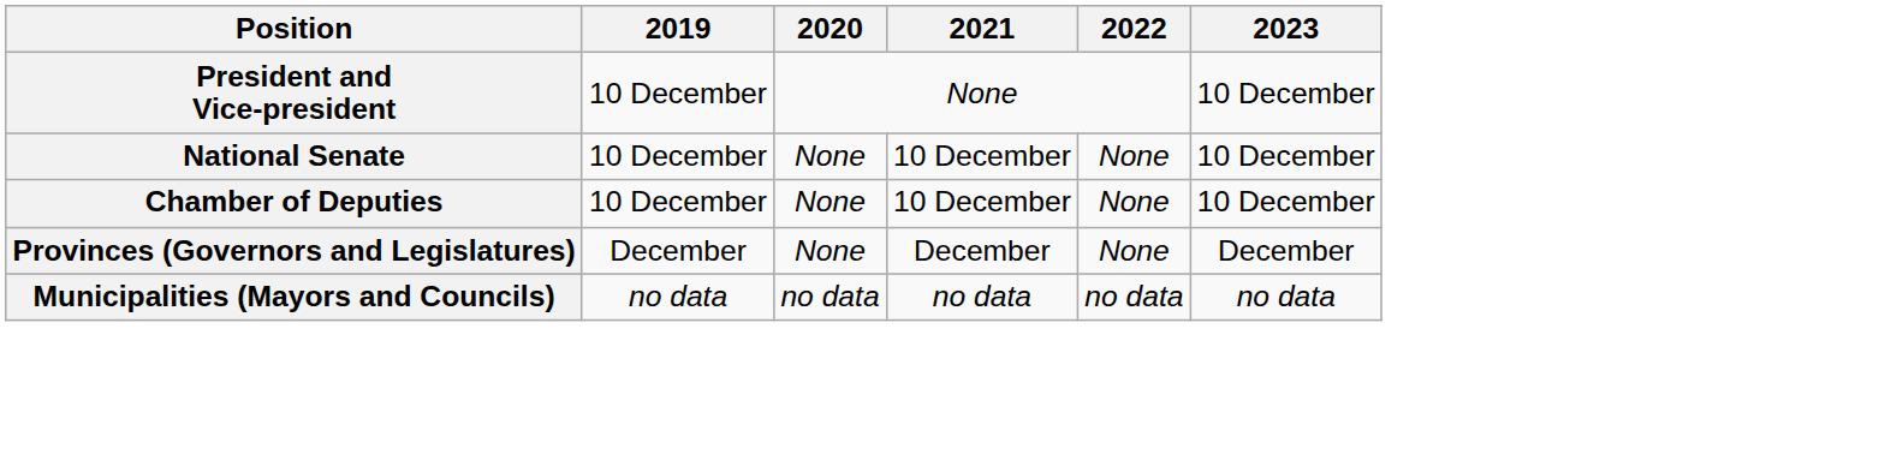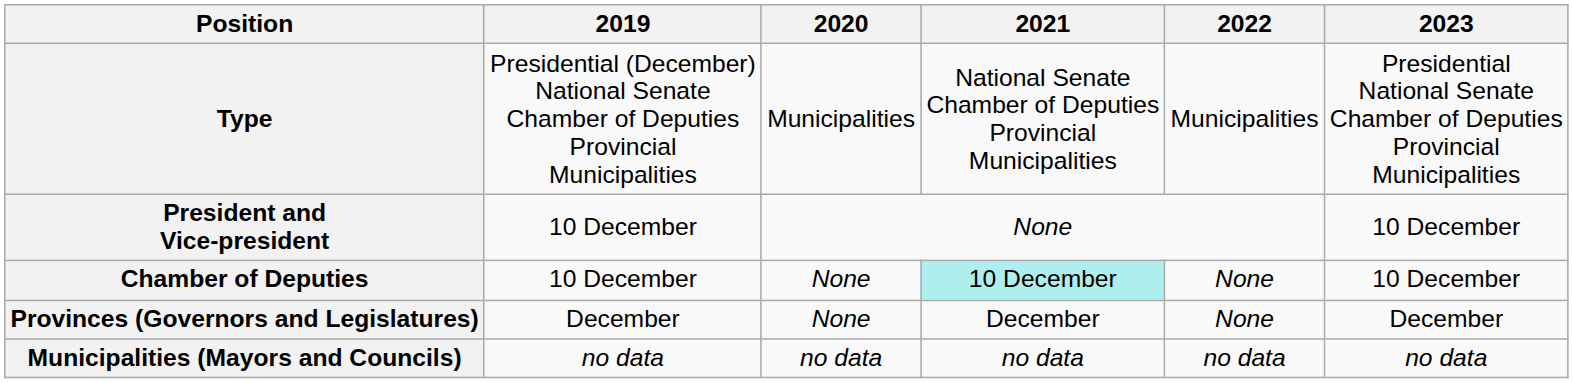+ row: Type | Presidential (December) National Senate Chamber of Deputies Provincial Municipalities | Municipalities | National Senate Chamber of Deputies Provincial Municipalities | Municipalities | Presidential National Senate Chamber of Deputies Provincial Municipalities
- row: National Senate | 10 December | None | 10 December | None | 10 December
Chamber of Deputies | 2021: no background -> paleturquoise background
